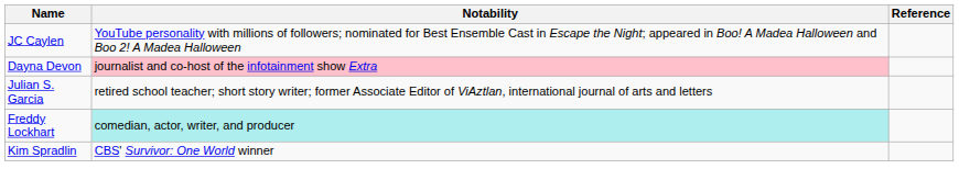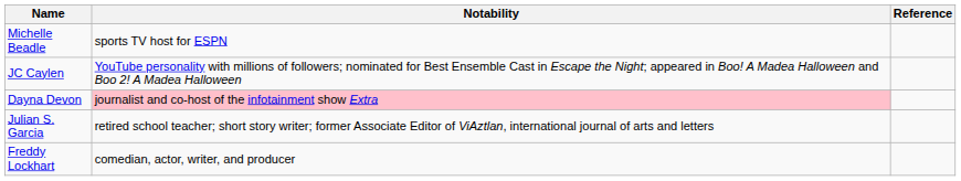+ row: Michelle Beadle | sports TV host for ESPN
Freddy Lockhart | Notability: paleturquoise background -> no background
- row: Kim Spradlin | CBS' Survivor: One World winner
